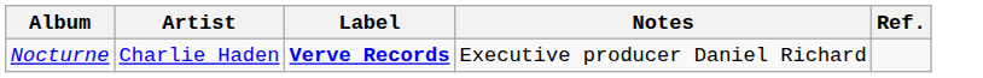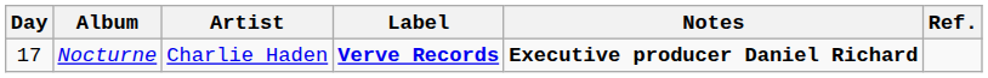+ column: Day | 17
Nocturne | Notes: normal -> bold
